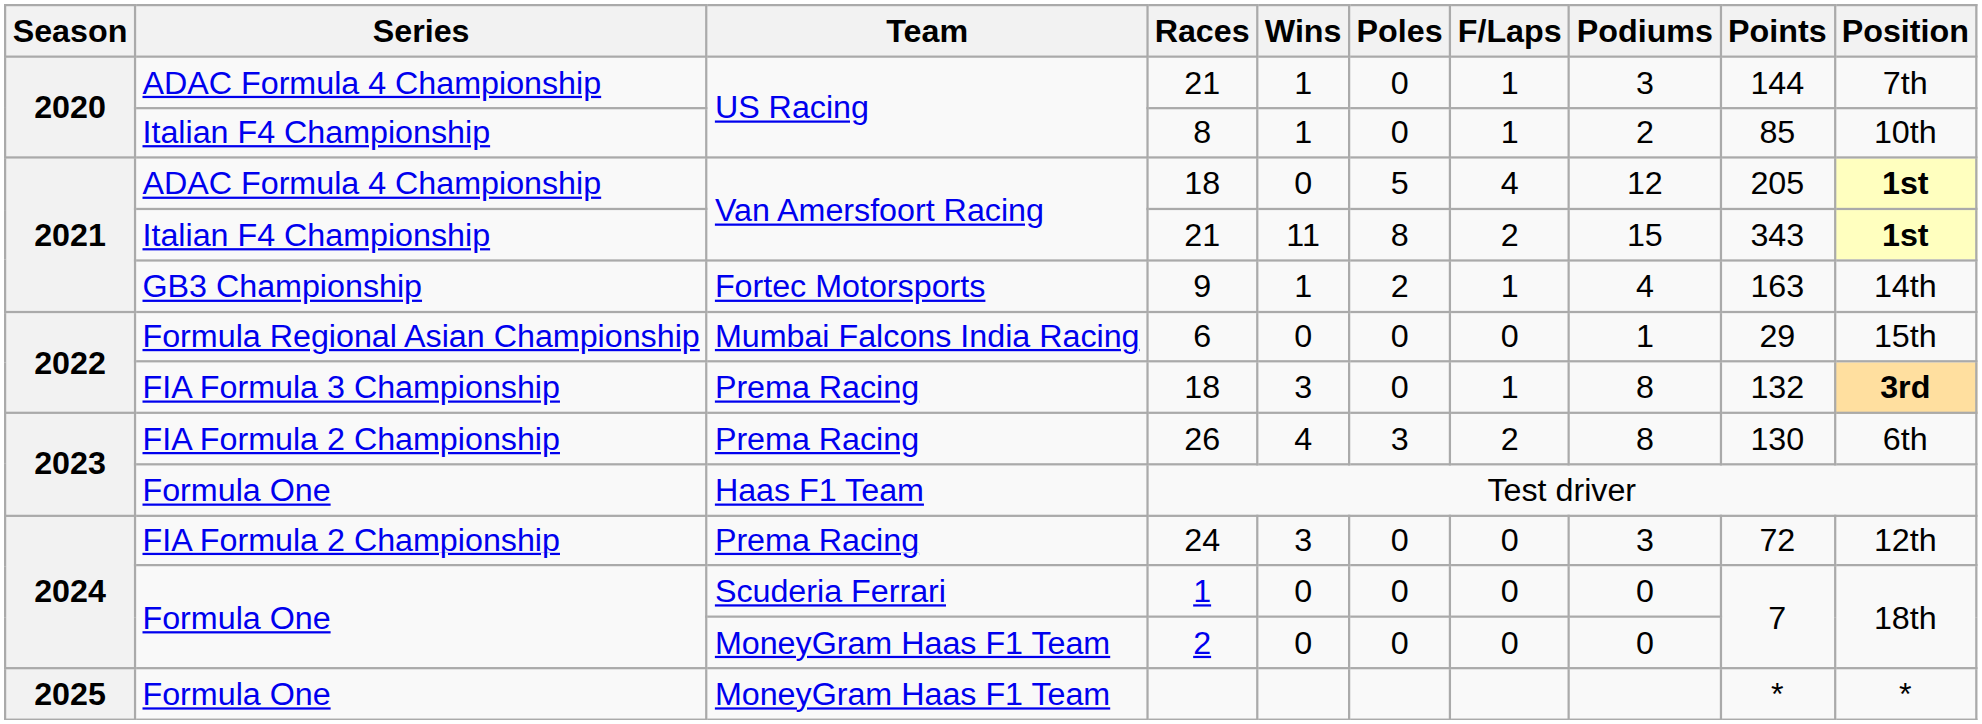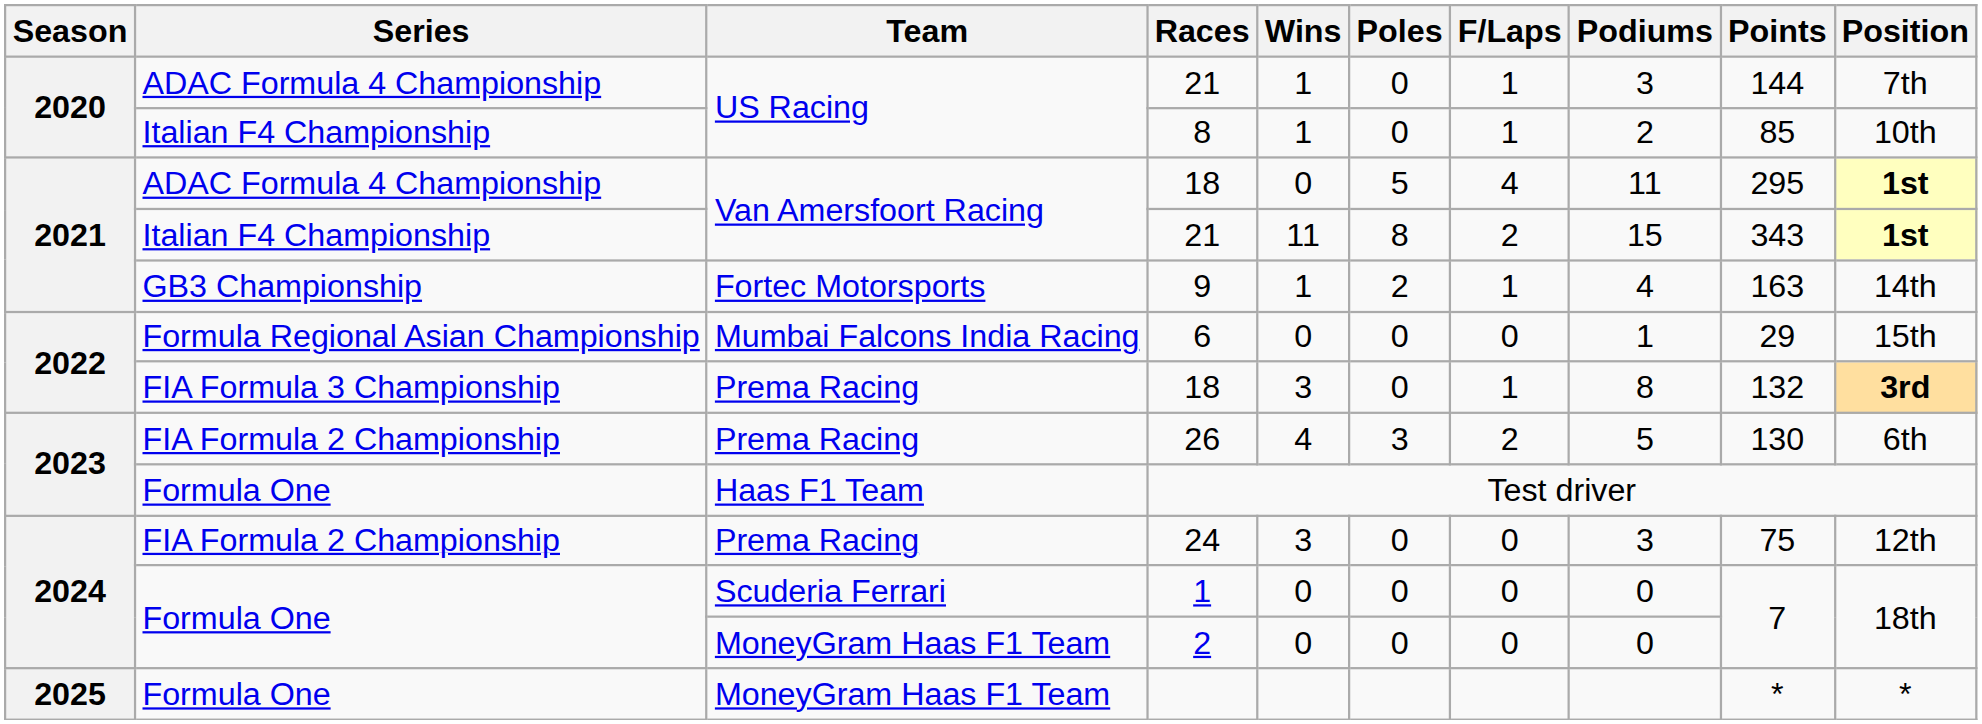Van Amersfoort Racing / 18 | Podiums: 12 -> 11
Van Amersfoort Racing / 18 | Points: 205 -> 295
26 | Podiums: 8 -> 5
24 | Points: 72 -> 75
